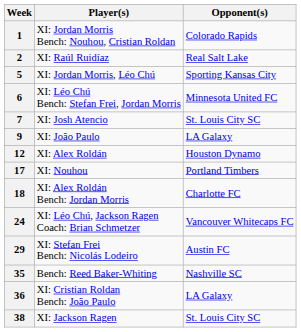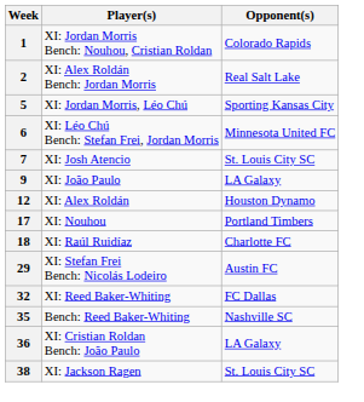2 | Player(s): XI: Raúl Ruidíaz -> XI: Alex Roldán Bench: Jordan Morris
18 | Player(s): XI: Alex Roldán Bench: Jordan Morris -> XI: Raúl Ruidíaz
- row: 24 | XI: Léo Chú, Jackson Ragen Coach: Brian Schmetzer | Vancouver Whitecaps FC
+ row: 32 | XI: Reed Baker-Whiting | FC Dallas
